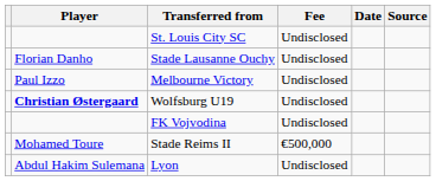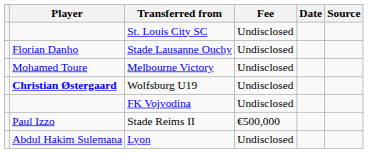Melbourne Victory | Player: Paul Izzo -> Mohamed Toure
Stade Reims II | Player: Mohamed Toure -> Paul Izzo
